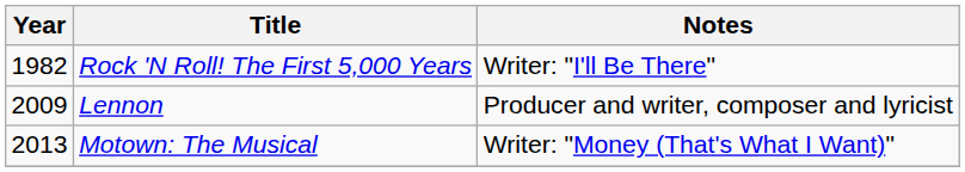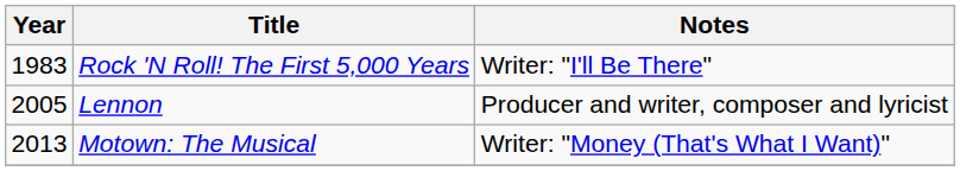Rock 'N Roll! The First 5,000 Years | Year: 1982 -> 1983
Lennon | Year: 2009 -> 2005
